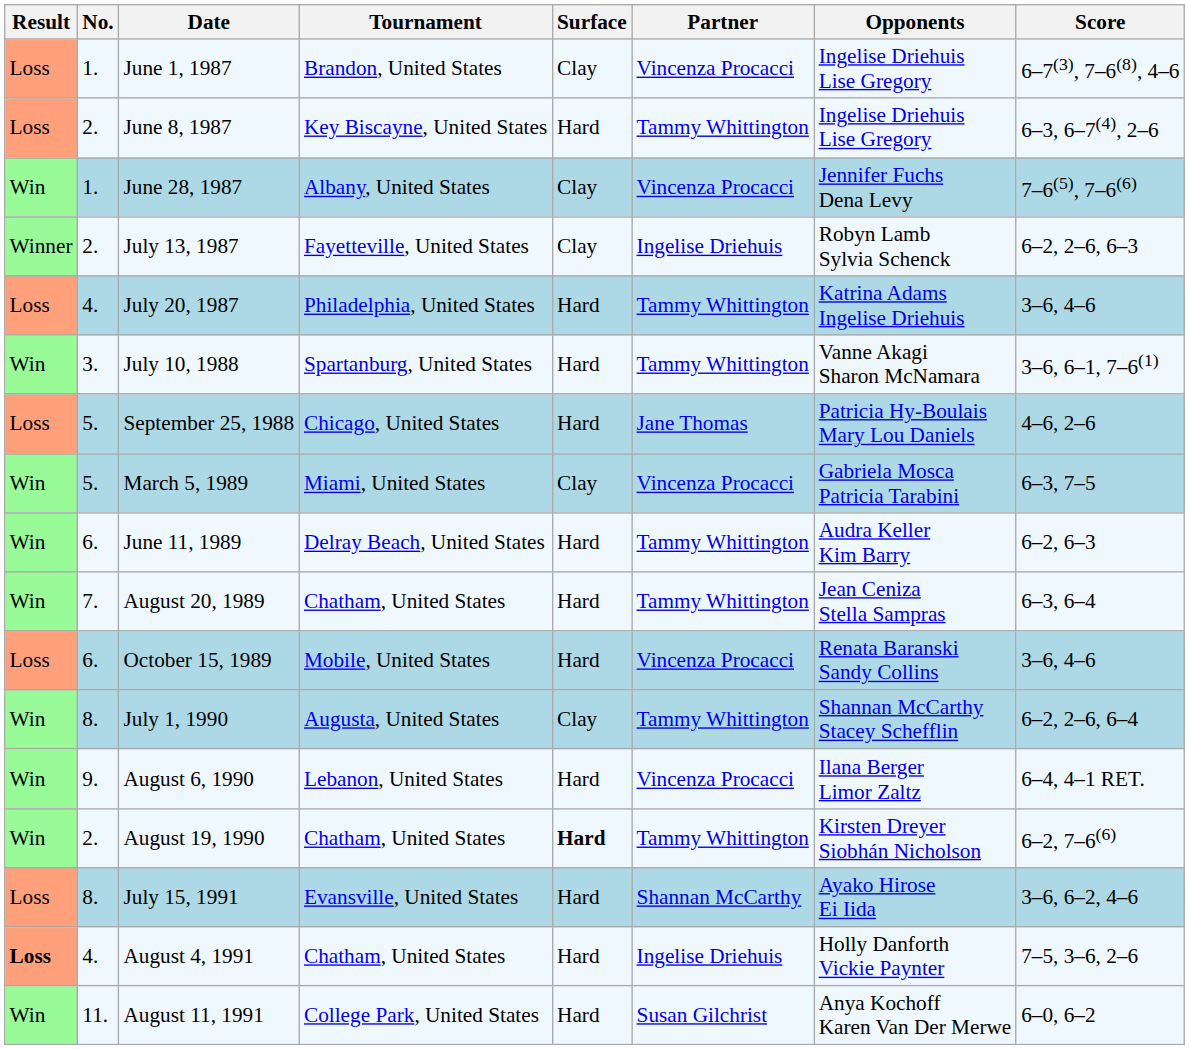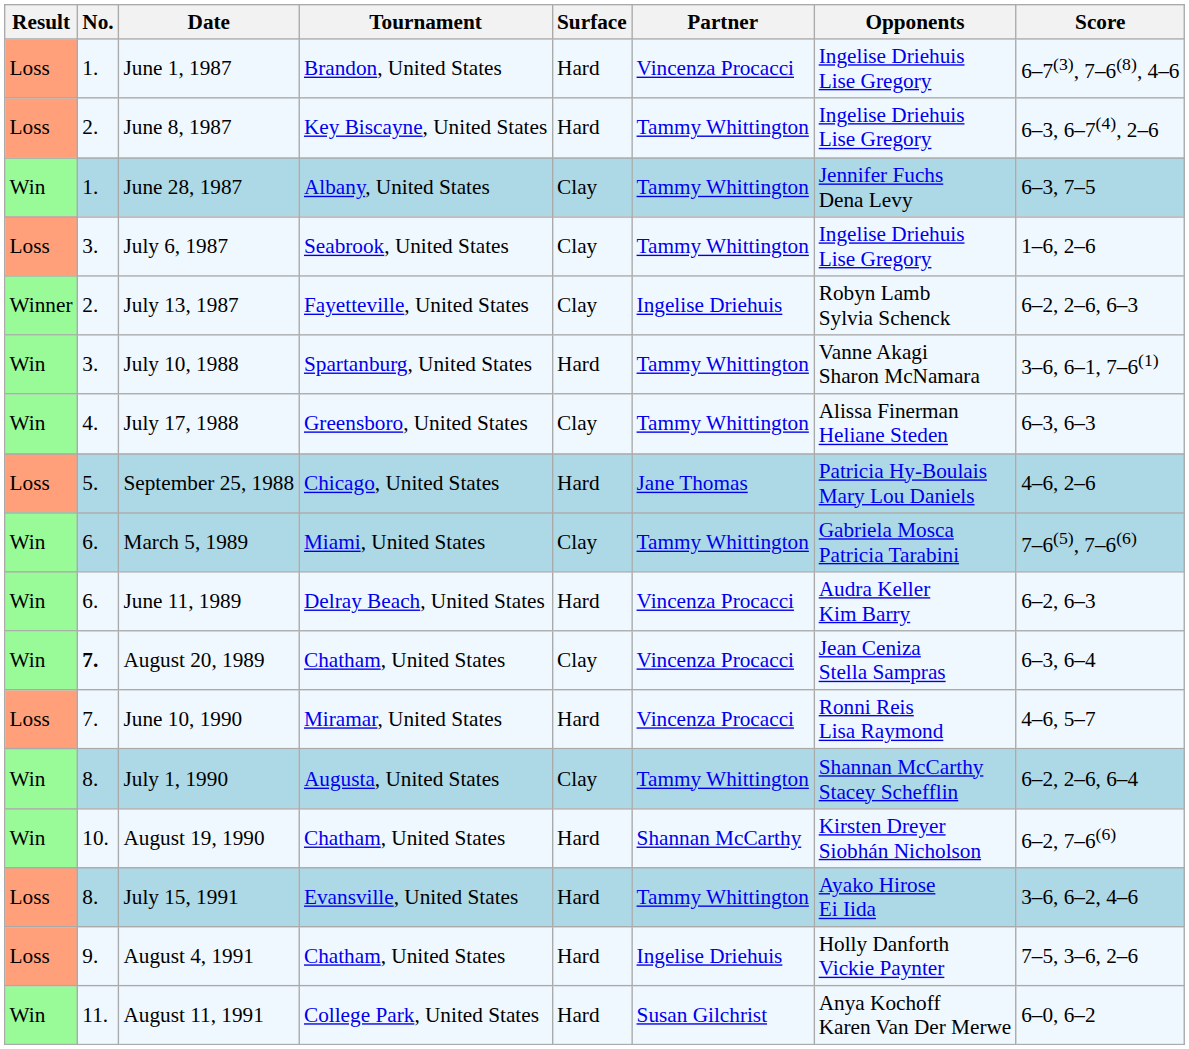June 1, 1987 | Surface: Clay -> Hard
June 28, 1987 | Partner: Vincenza Procacci -> Tammy Whittington
June 28, 1987 | Score: 7–6(5), 7–6(6) -> 6–3, 7–5
+ row: Loss | 3. | July 6, 1987 | Seabrook, United States | Clay | Tammy Whittington | Ingelise Driehuis Lise Gregory | 1–6, 2–6
- row: Loss | 4. | July 20, 1987 | Philadelphia, United States | Hard | Tammy Whittington | Katrina Adams Ingelise Driehuis | 3–6, 4–6
+ row: Win | 4. | July 17, 1988 | Greensboro, United States | Clay | Tammy Whittington | Alissa Finerman Heliane Steden | 6–3, 6–3
March 5, 1989 | No.: 5. -> 6.
March 5, 1989 | Partner: Vincenza Procacci -> Tammy Whittington
March 5, 1989 | Score: 6–3, 7–5 -> 7–6(5), 7–6(6)
June 11, 1989 | Partner: Tammy Whittington -> Vincenza Procacci
August 20, 1989 | No.: normal -> bold
August 20, 1989 | Surface: Hard -> Clay
August 20, 1989 | Partner: Tammy Whittington -> Vincenza Procacci
- row: Loss | 6. | October 15, 1989 | Mobile, United States | Hard | Vincenza Procacci | Renata Baranski Sandy Collins | 3–6, 4–6
+ row: Loss | 7. | June 10, 1990 | Miramar, United States | Hard | Vincenza Procacci | Ronni Reis Lisa Raymond | 4–6, 5–7
- row: Win | 9. | August 6, 1990 | Lebanon, United States | Hard | Vincenza Procacci | Ilana Berger Limor Zaltz | 6–4, 4–1 RET.
August 19, 1990 | No.: 2. -> 10.
August 19, 1990 | Surface: bold -> normal
August 19, 1990 | Partner: Tammy Whittington -> Shannan McCarthy
July 15, 1991 | Partner: Shannan McCarthy -> Tammy Whittington
August 4, 1991 | Result: bold -> normal
August 4, 1991 | No.: 4. -> 9.
